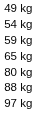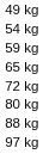+ row: 72 kg
